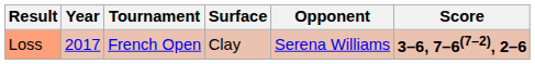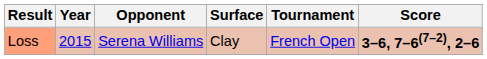columns swapped: Tournament <-> Opponent
Loss | Year: 2017 -> 2015
